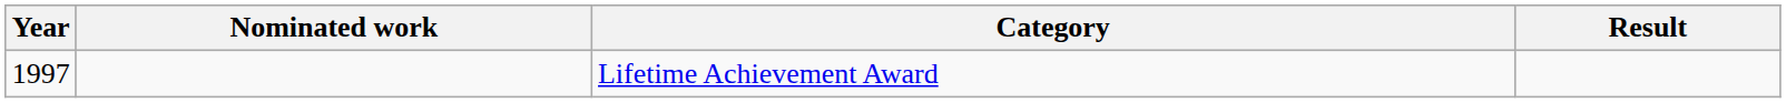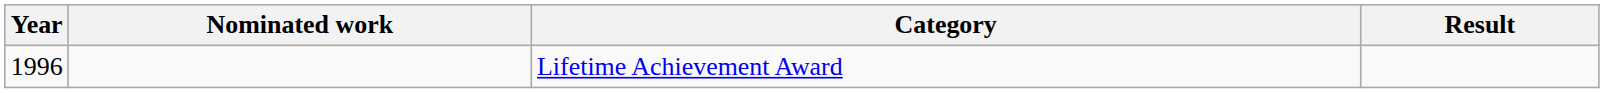Lifetime Achievement Award | Year: 1997 -> 1996
